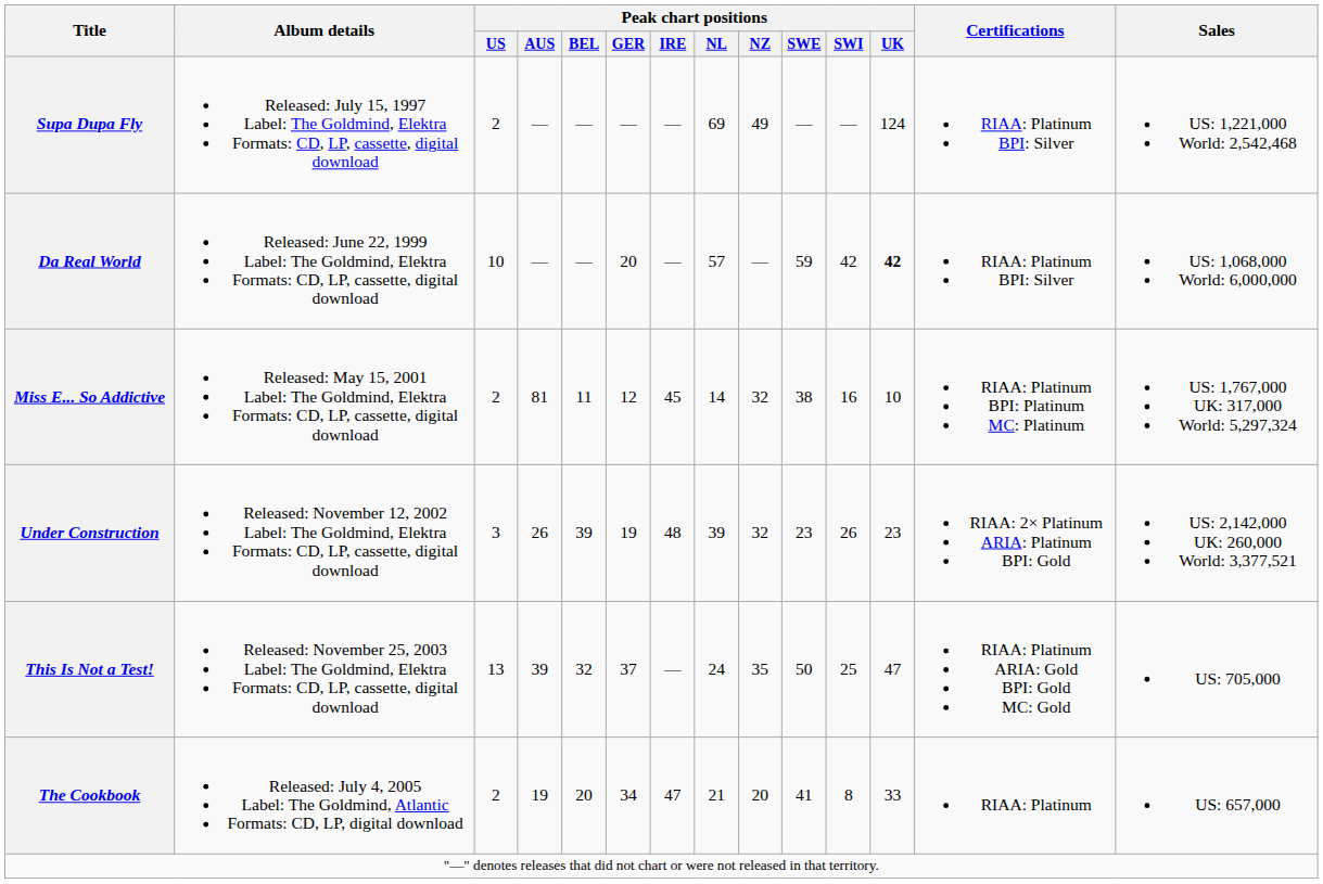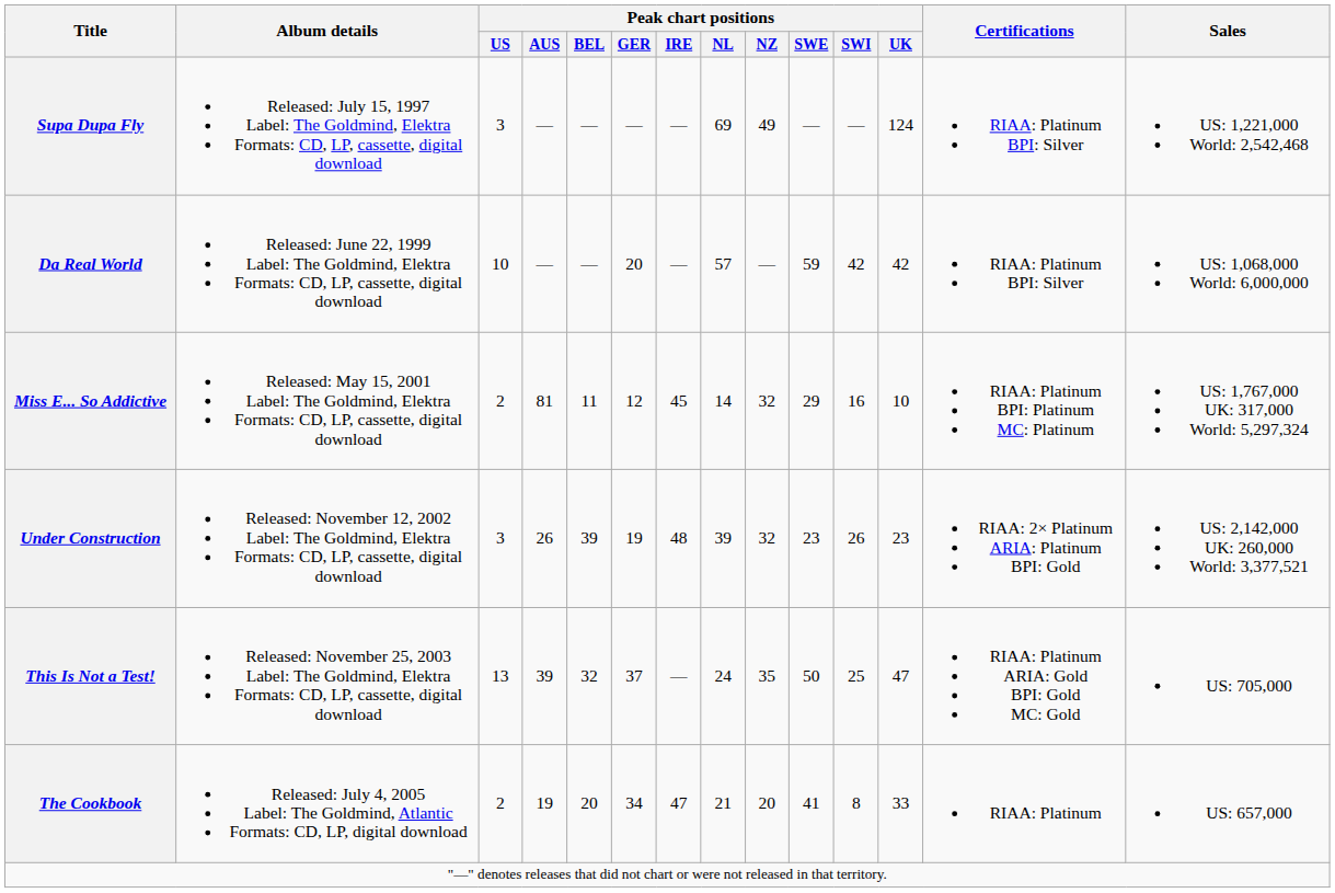Supa Dupa Fly | Peak chart positions / US: 2 -> 3
Da Real World | Peak chart positions / UK: bold -> normal
Miss E... So Addictive | Peak chart positions / SWE: 38 -> 29
